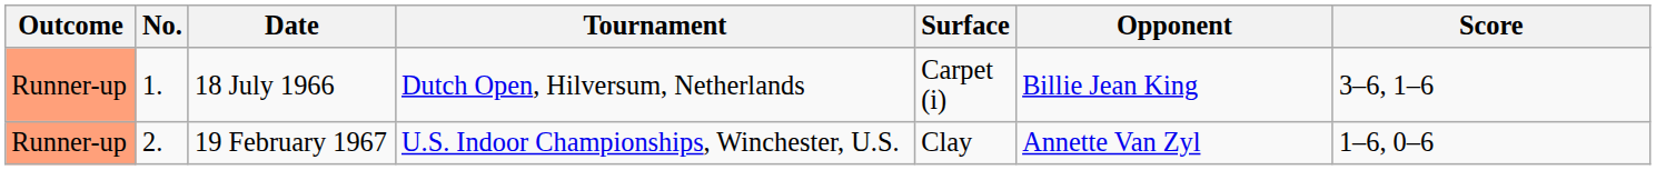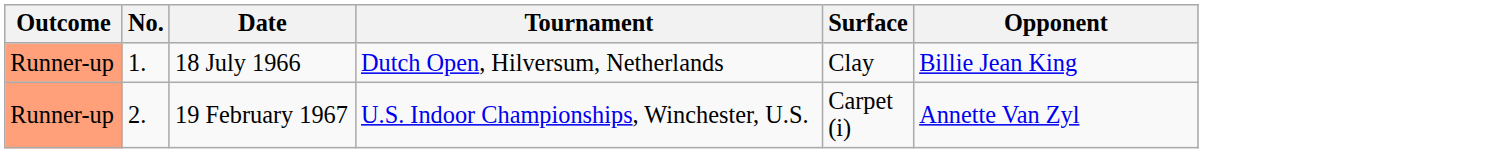- column: Score | 3–6, 1–6 | 1–6, 0–6
18 July 1966 | Surface: Carpet (i) -> Clay
19 February 1967 | Surface: Clay -> Carpet (i)
